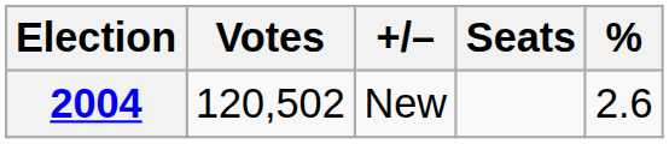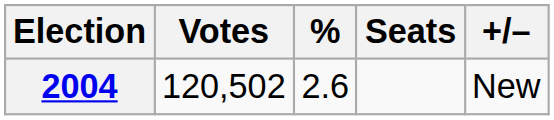columns swapped: % <-> +/–
